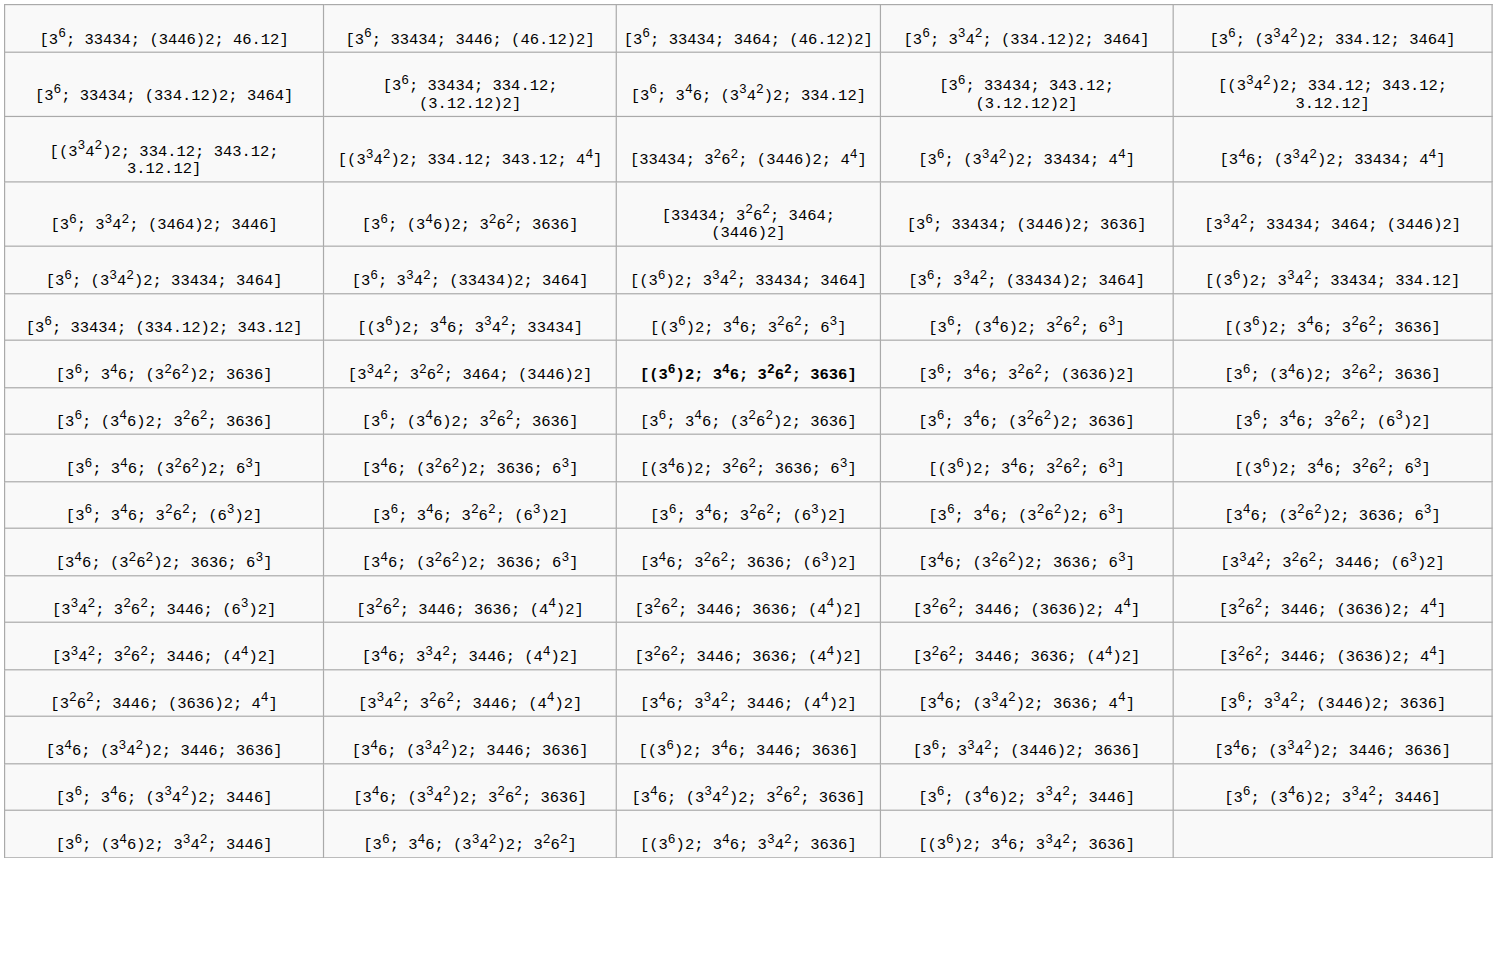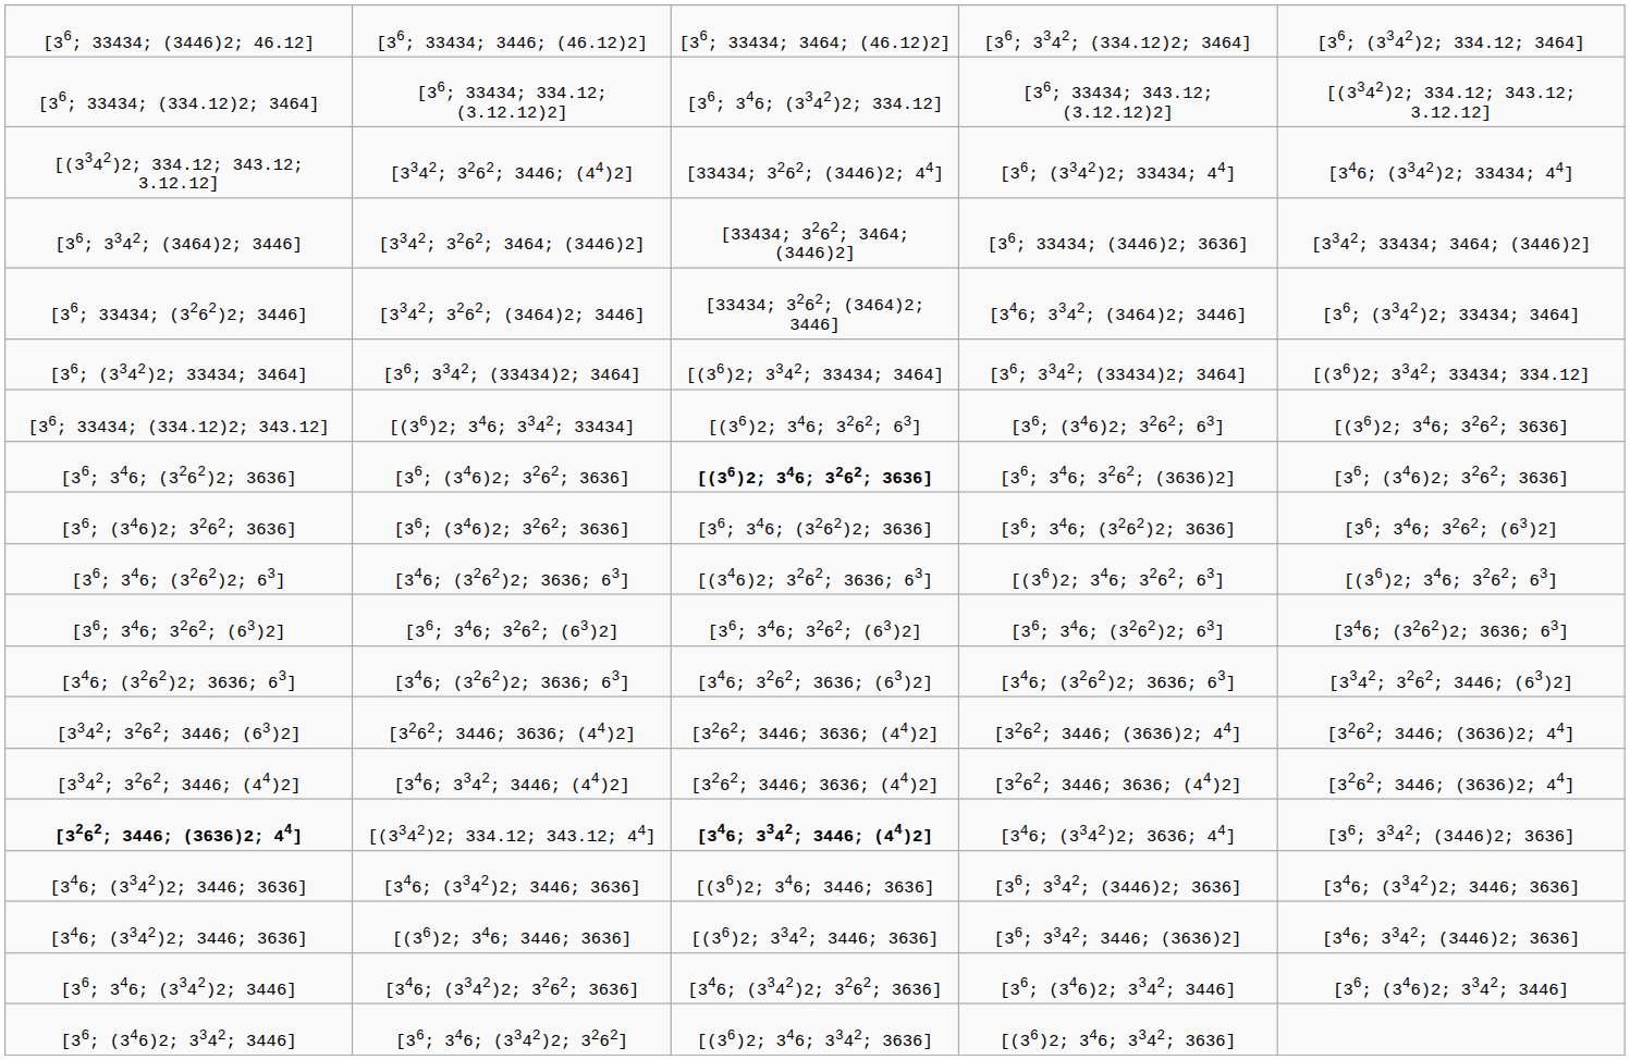[36; (3342)2; 33434; 44] | column 2: [(3342)2; 334.12; 343.12; 44] -> [3342; 3262; 3446; (44)2]
[36; 33434; (3446)2; 3636] | column 2: [36; (346)2; 3262; 3636] -> [3342; 3262; 3464; (3446)2]
+ row: [36; 33434; (3262)2; 3446] | [3342; 3262; (3464)2; 3446] | [33434; 3262; (3464)2; 3446] | [346; 3342; (3464)2; 3446] | [36; (3342)2; 33434; 3464]
[36; 346; 3262; (3636)2] | column 2: [3342; 3262; 3464; (3446)2] -> [36; (346)2; 3262; 3636]
[346; (3342)2; 3636; 44] | column 1: normal -> bold
[346; (3342)2; 3636; 44] | column 2: [3342; 3262; 3446; (44)2] -> [(3342)2; 334.12; 343.12; 44]
[346; (3342)2; 3636; 44] | column 3: normal -> bold
+ row: [346; (3342)2; 3446; 3636] | [(36)2; 346; 3446; 3636] | [(36)2; 3342; 3446; 3636] | [36; 3342; 3446; (3636)2] | [346; 3342; (3446)2; 3636]
